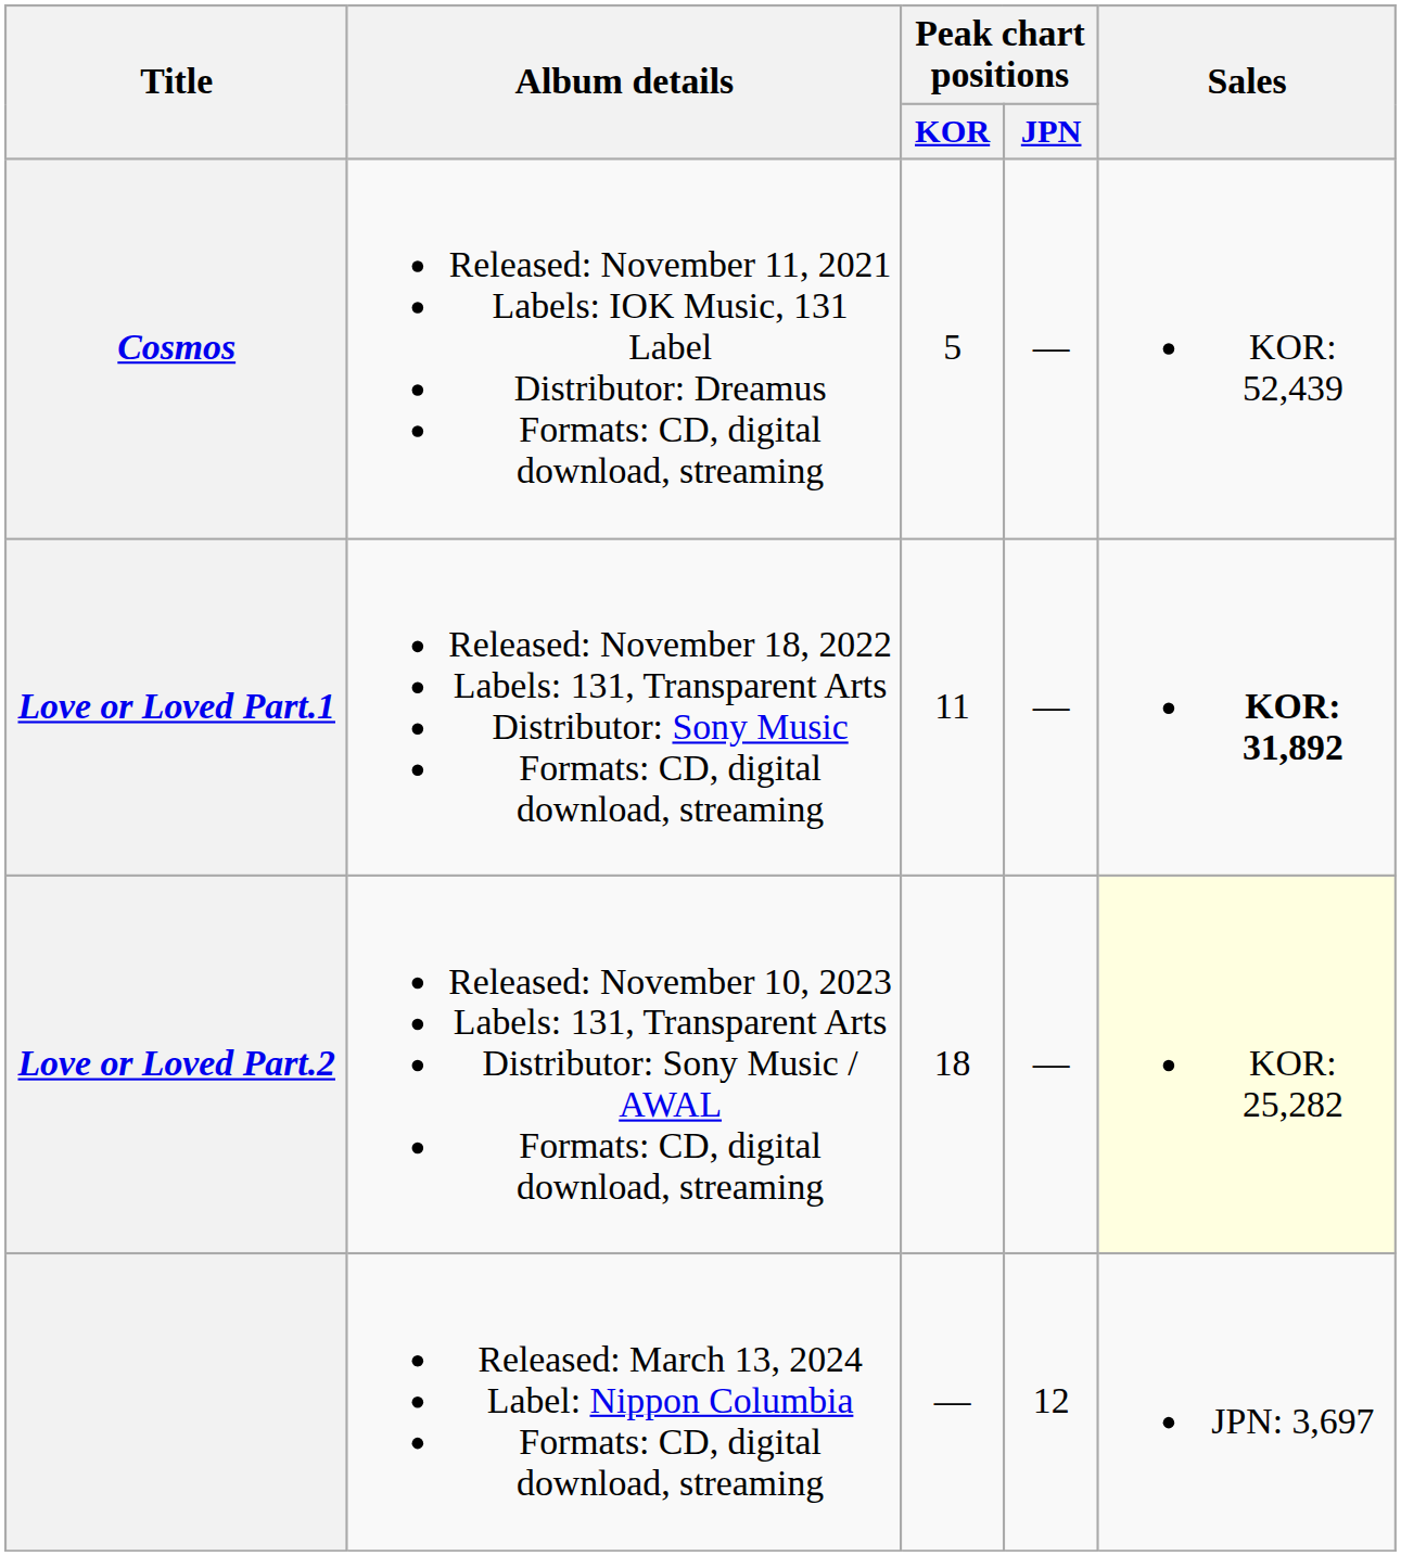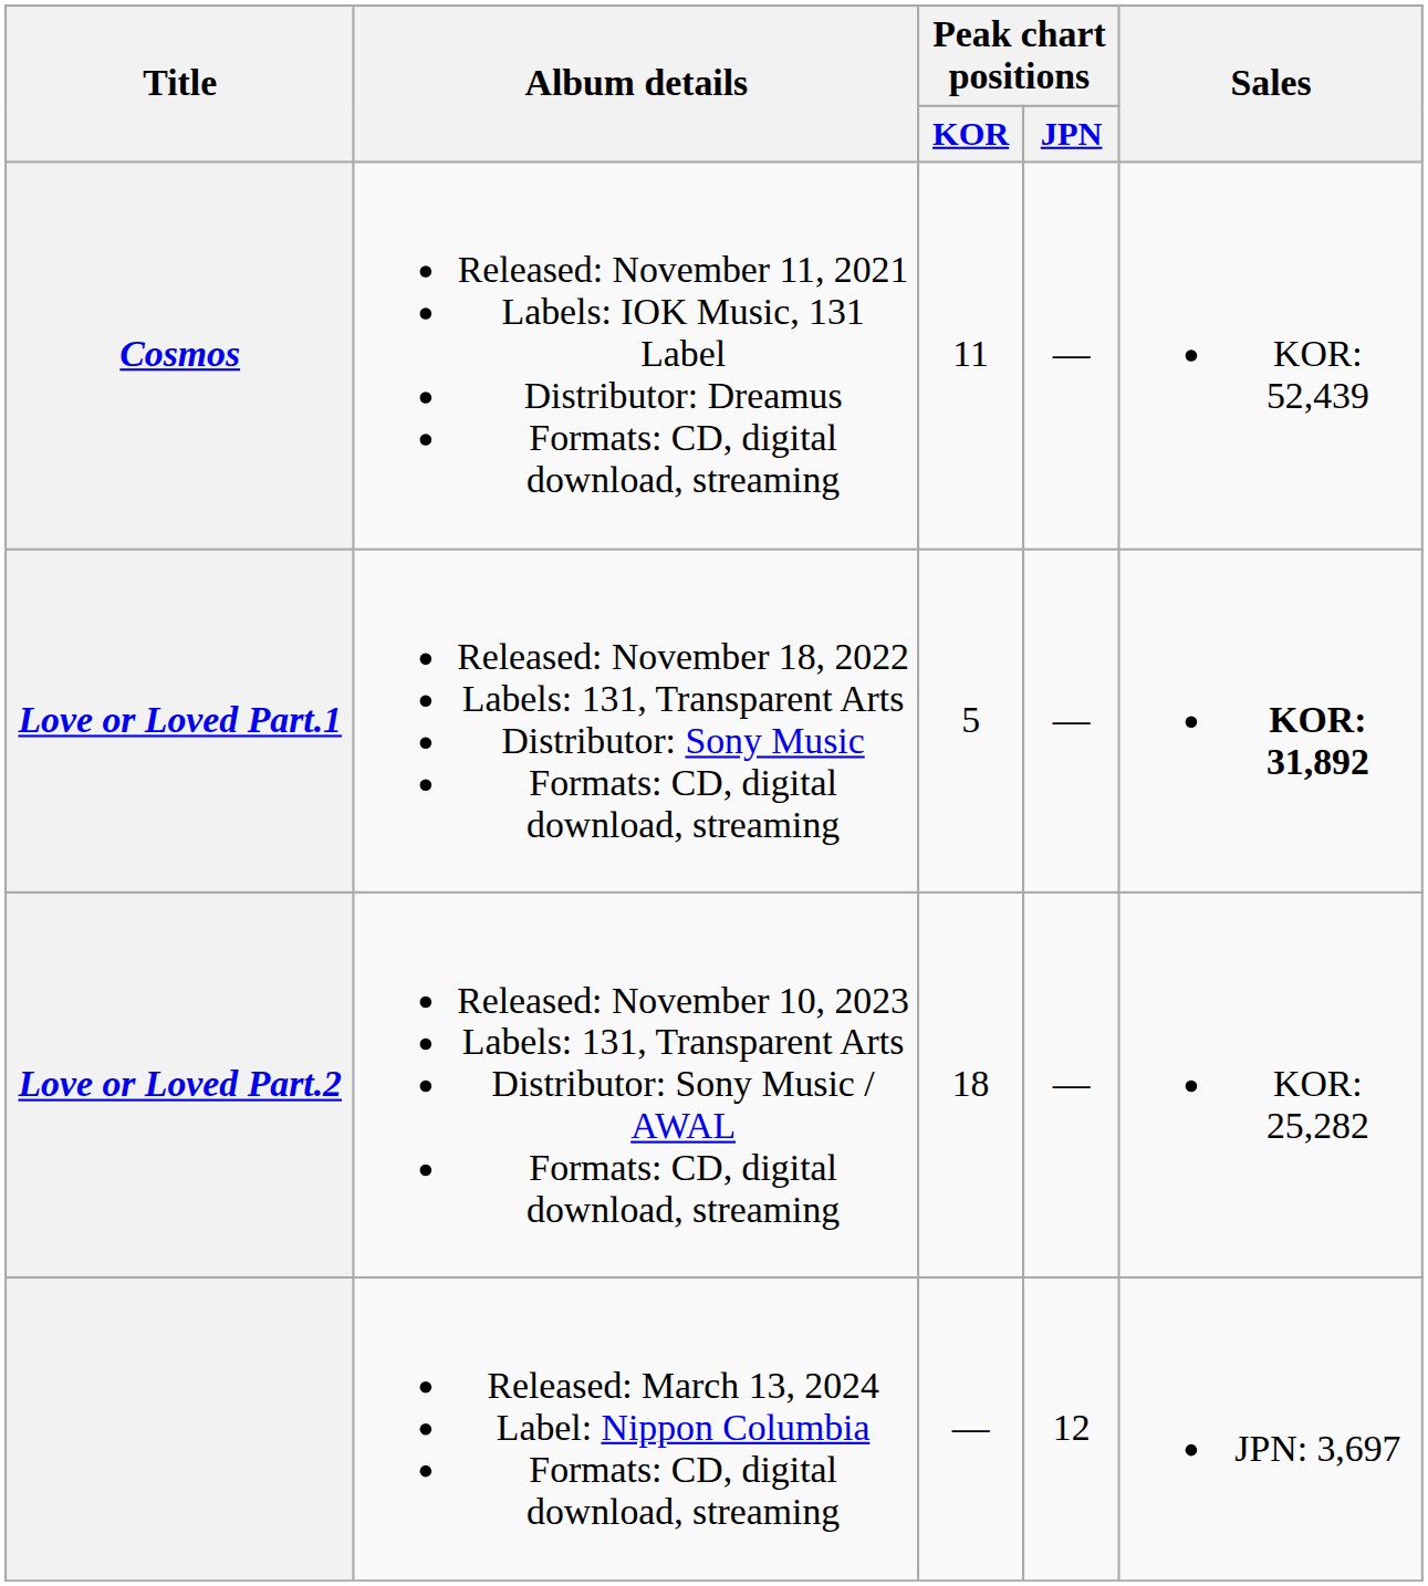Cosmos | Peak chart positions / KOR: 5 -> 11
Love or Loved Part.1 | Peak chart positions / KOR: 11 -> 5
Love or Loved Part.2 | Sales: lightyellow background -> no background
